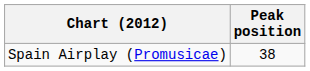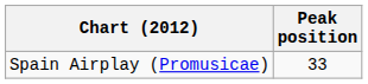Spain Airplay (Promusicae) | Peak position: 38 -> 33
